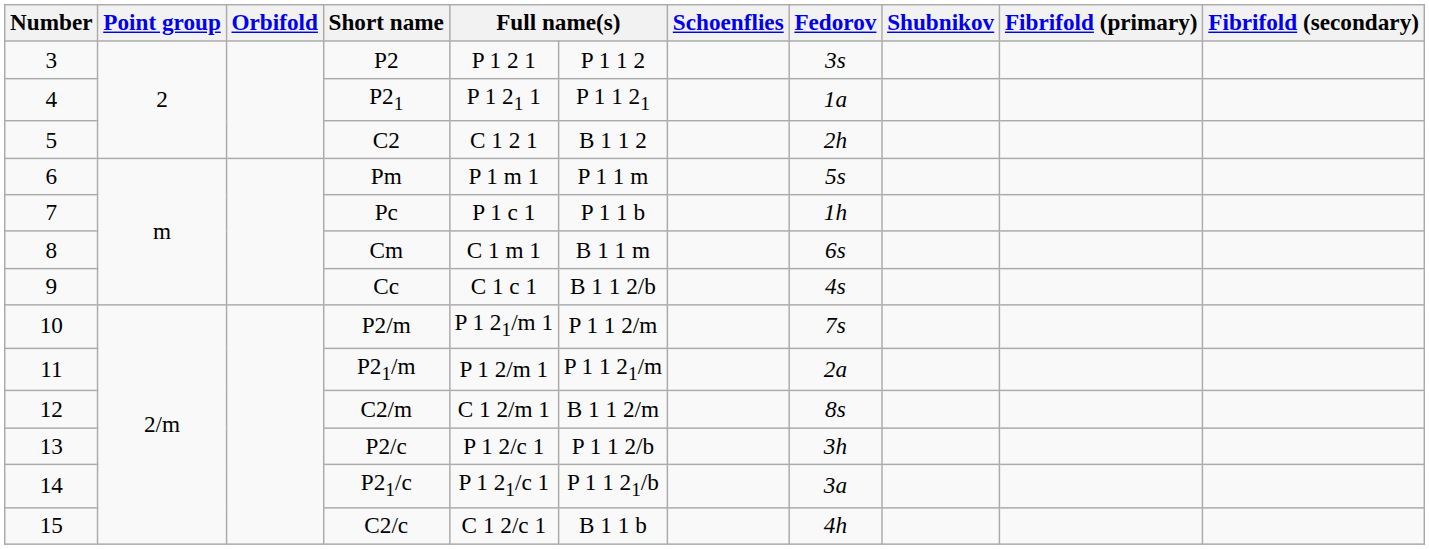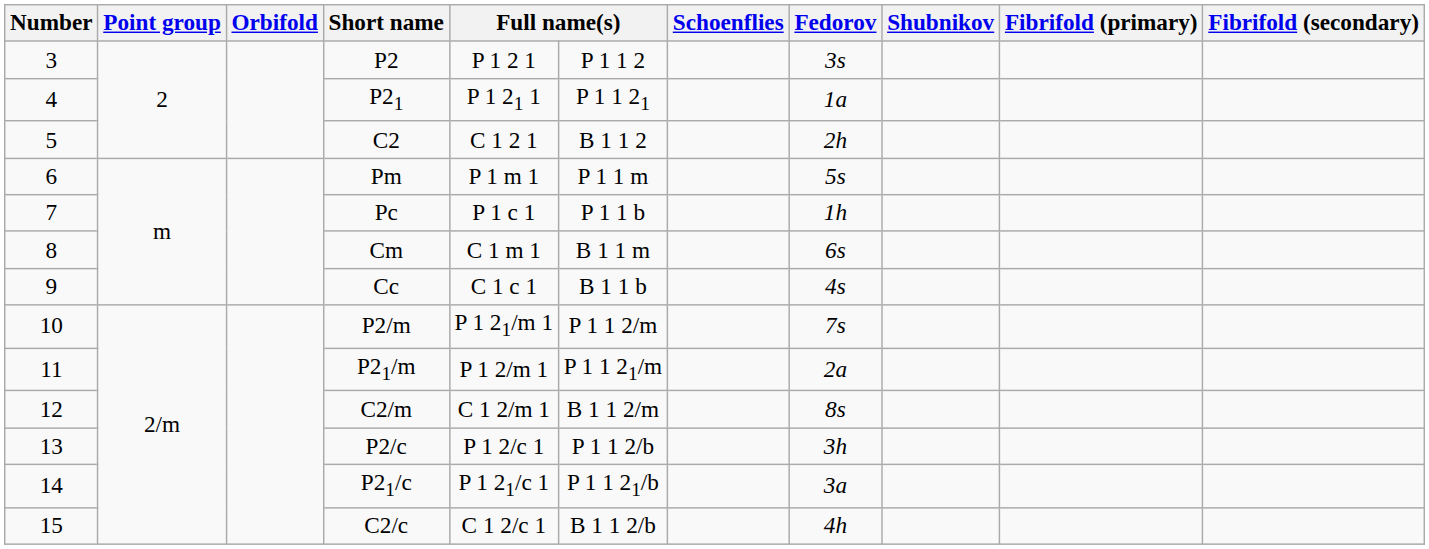Cc | column 6: B 1 1 2/b -> B 1 1 b
C2/c | column 6: B 1 1 b -> B 1 1 2/b
